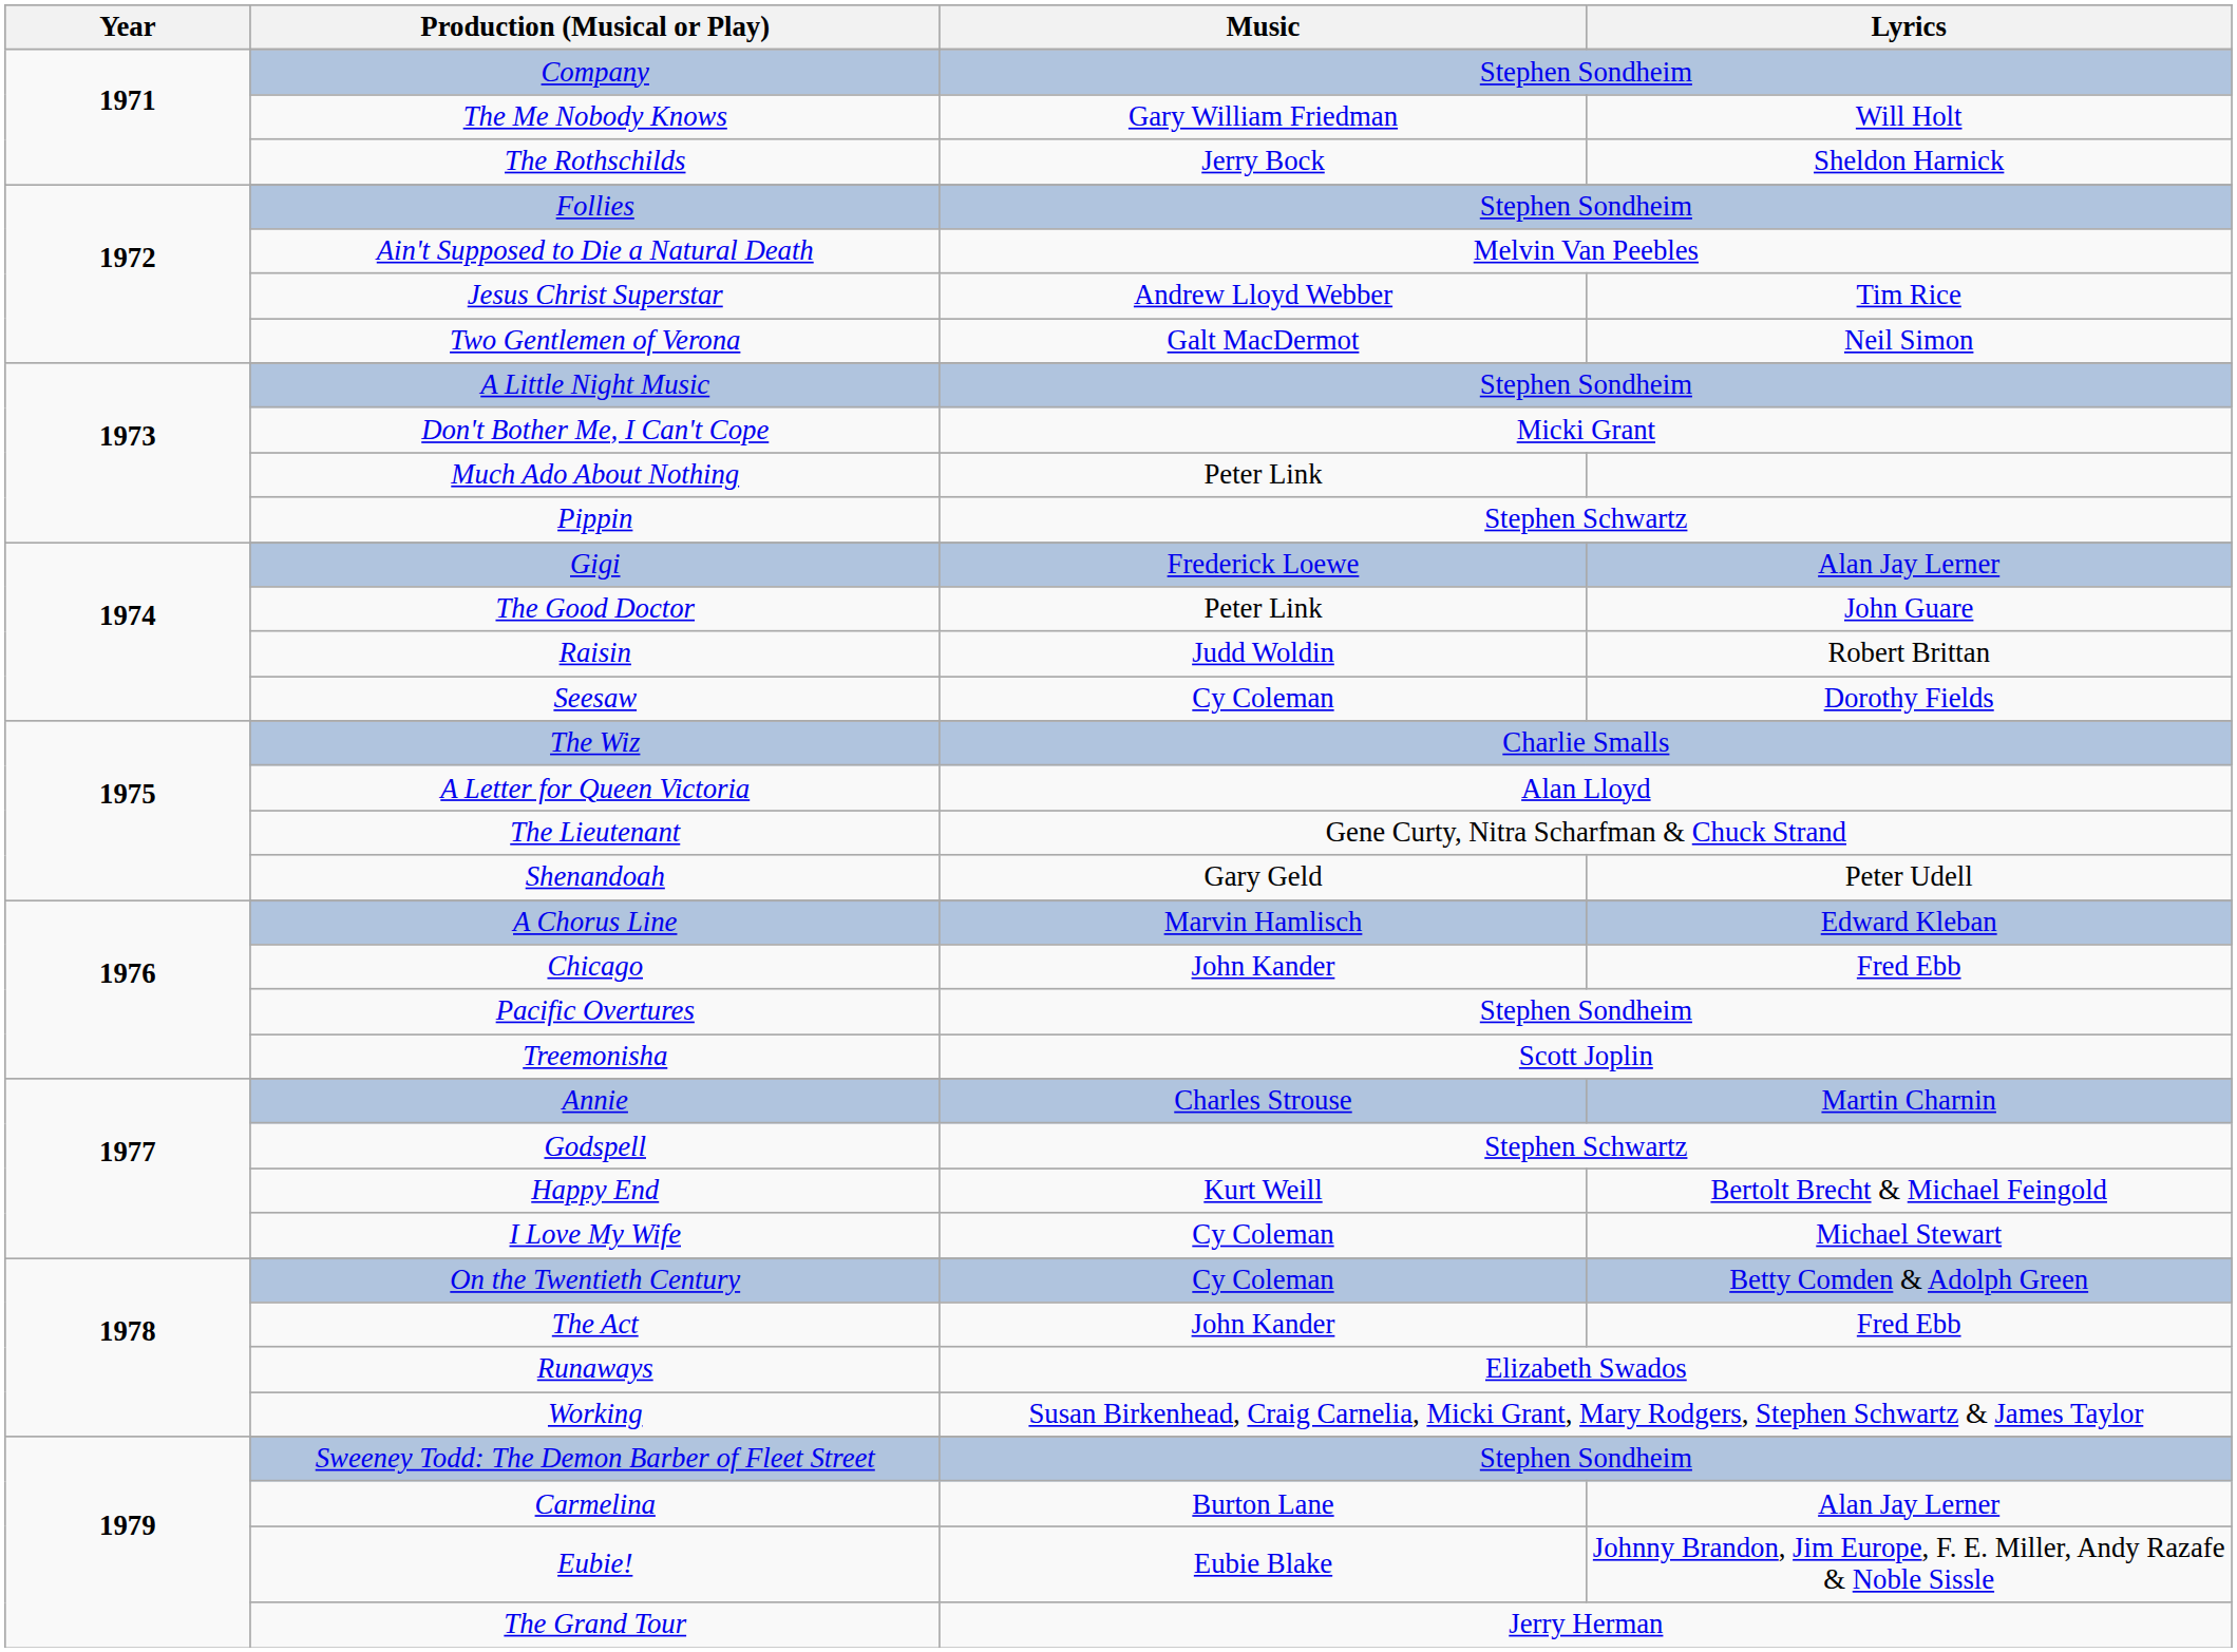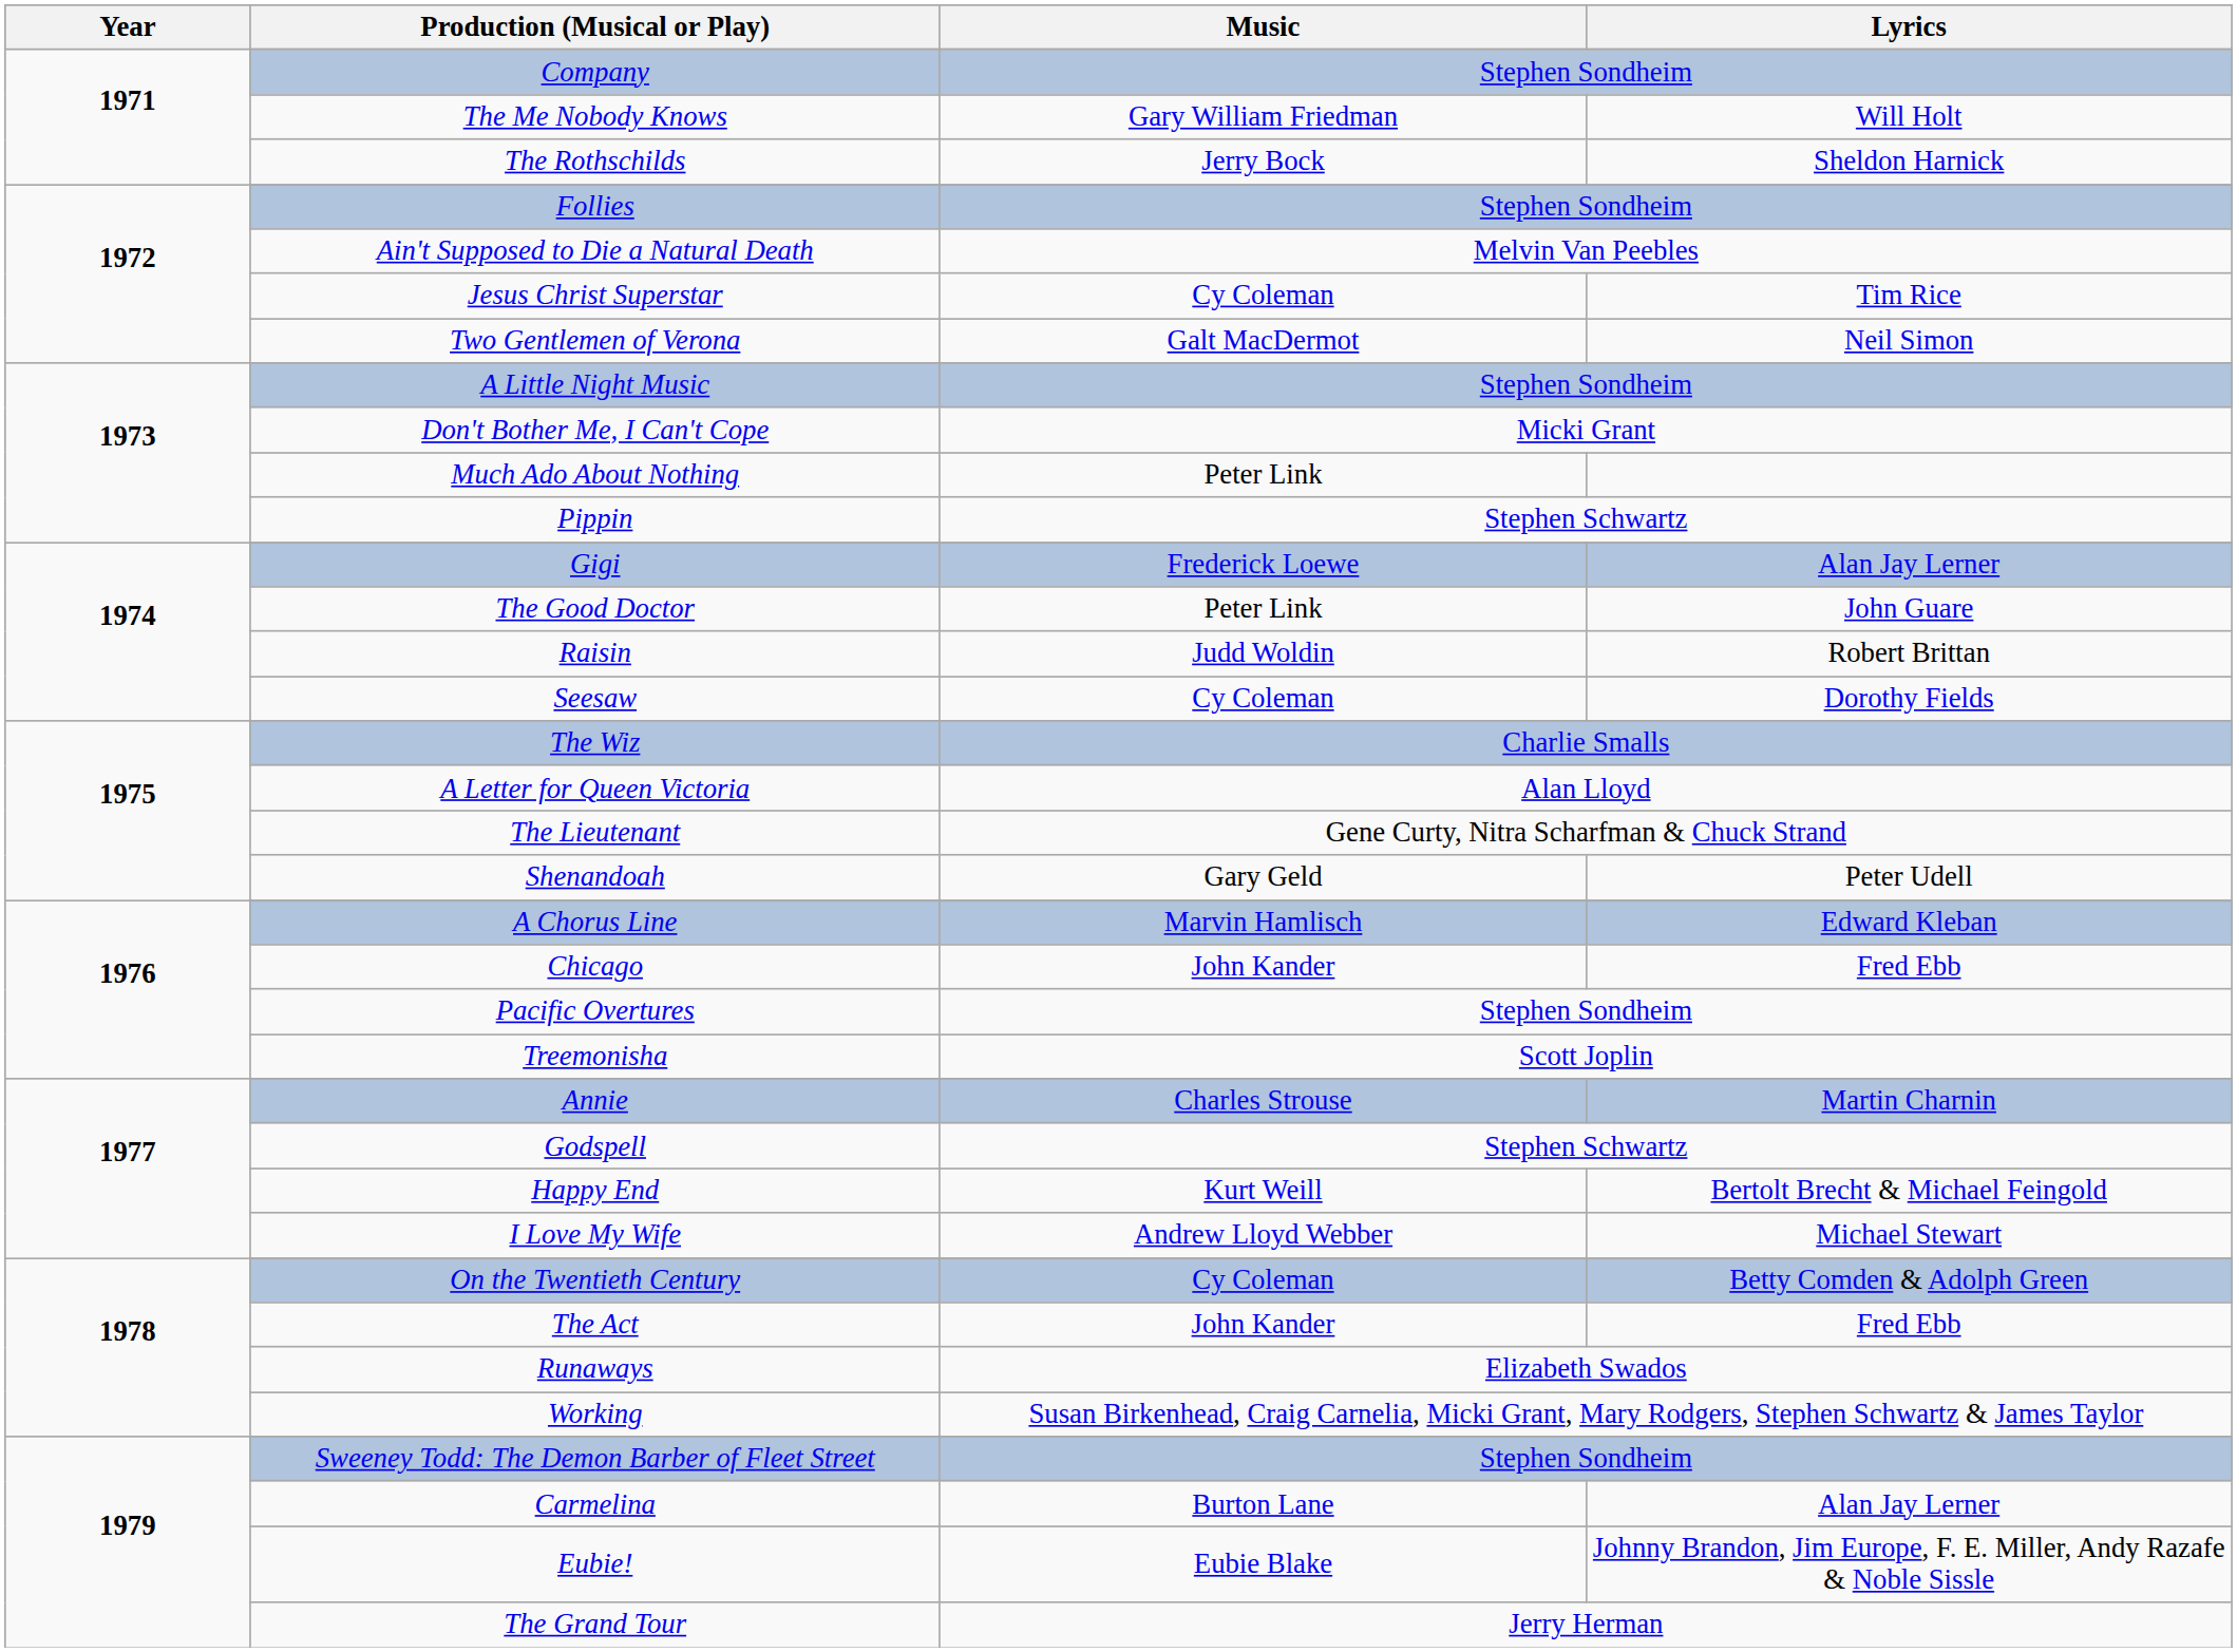Jesus Christ Superstar | Music: Andrew Lloyd Webber -> Cy Coleman
I Love My Wife | Music: Cy Coleman -> Andrew Lloyd Webber
